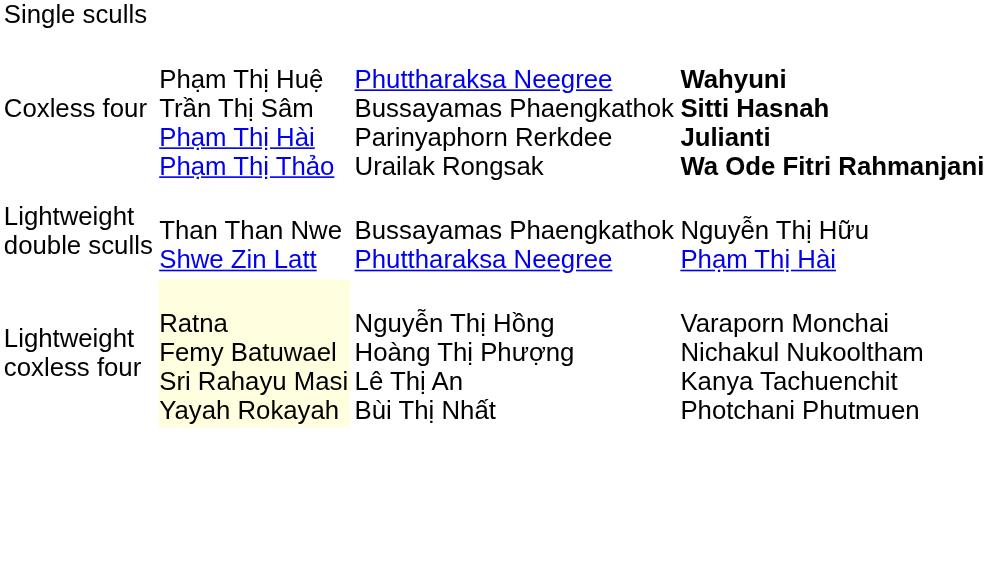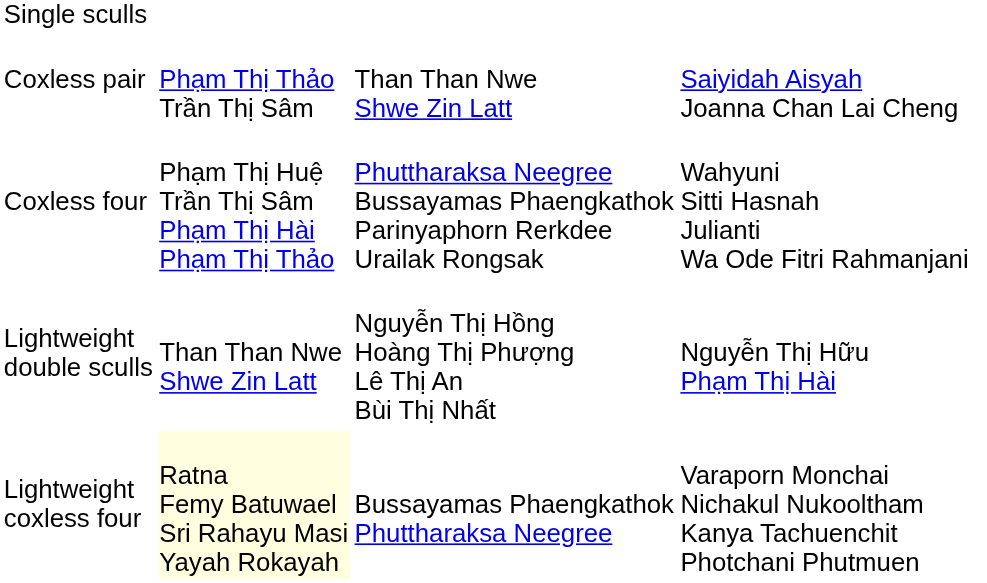+ row: Coxless pair | Phạm Thị Thảo Trần Thị Sâm | Than Than Nwe Shwe Zin Latt | Saiyidah Aisyah Joanna Chan Lai Cheng
Coxless four | column 4: bold -> normal
Lightweight double sculls | column 3: Bussayamas Phaengkathok Phuttharaksa Neegree -> Nguyễn Thị Hồng Hoàng Thị Phượng Lê Thị An Bùi Thị Nhất
Lightweight coxless four | column 3: Nguyễn Thị Hồng Hoàng Thị Phượng Lê Thị An Bùi Thị Nhất -> Bussayamas Phaengkathok Phuttharaksa Neegree
